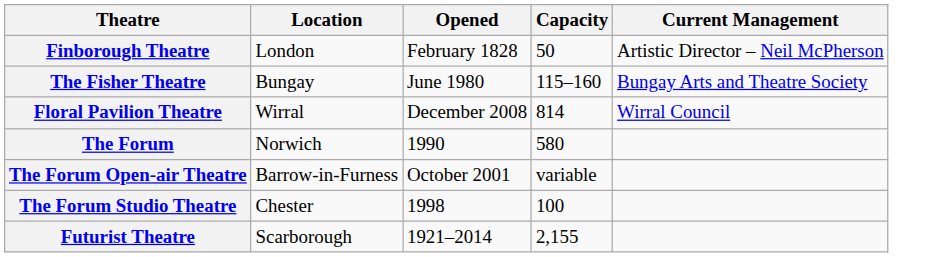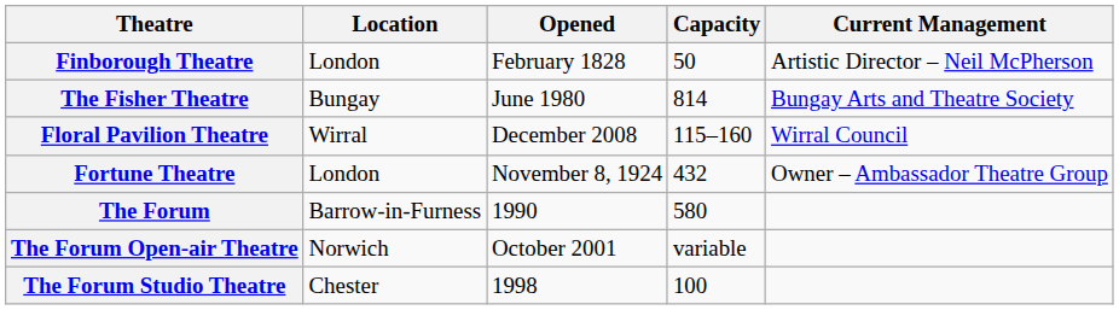The Fisher Theatre | Capacity: 115–160 -> 814
Floral Pavilion Theatre | Capacity: 814 -> 115–160
+ row: Fortune Theatre | London | November 8, 1924 | 432 | Owner – Ambassador Theatre Group
The Forum | Location: Norwich -> Barrow-in-Furness
The Forum Open-air Theatre | Location: Barrow-in-Furness -> Norwich
- row: Futurist Theatre | Scarborough | 1921–2014 | 2,155
